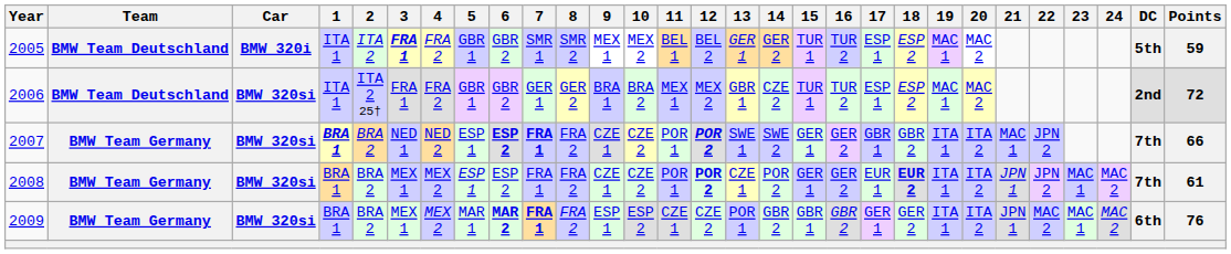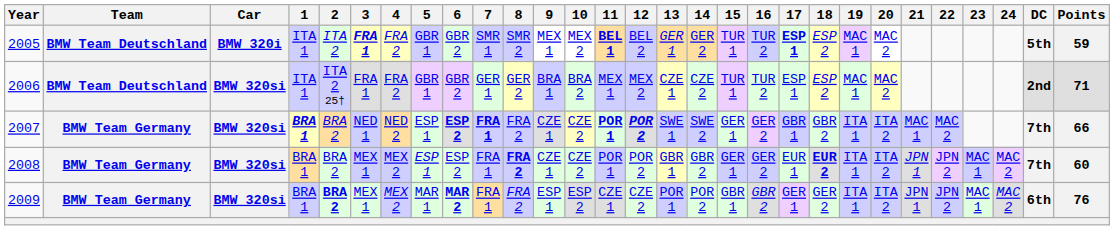2005 | 11: normal -> bold
2005 | 17: normal -> bold
2006 | 13: GBR 1 -> CZE 1
2006 | Points: 72 -> 71
2007 | 11: normal -> bold
2007 | 22: JPN 2 -> MAC 2
2008 | 8: normal -> bold
2008 | 12: bold -> normal
2008 | 13: CZE 1 -> GBR 1
2008 | 14: POR 2 -> GBR 2
2008 | Points: 61 -> 60
2009 | 2: normal -> bold
2009 | 7: bold -> normal
2009 | 14: GBR 2 -> POR 2
2009 | 22: MAC 2 -> JPN 2
